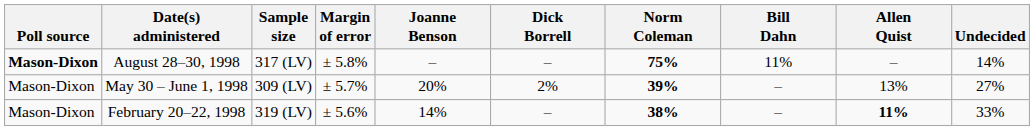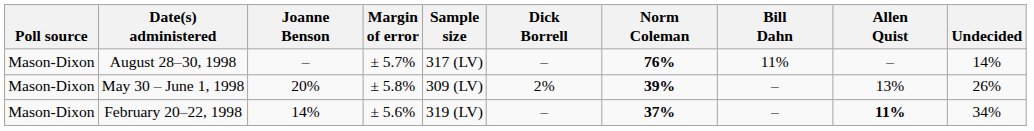columns swapped: Sample size <-> Joanne Benson
August 28–30, 1998 | Poll source: bold -> normal
August 28–30, 1998 | Margin of error: ± 5.8% -> ± 5.7%
August 28–30, 1998 | Norm Coleman: 75% -> 76%
May 30 – June 1, 1998 | Margin of error: ± 5.7% -> ± 5.8%
May 30 – June 1, 1998 | Undecided: 27% -> 26%
February 20–22, 1998 | Norm Coleman: 38% -> 37%
February 20–22, 1998 | Undecided: 33% -> 34%
